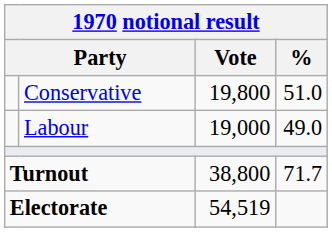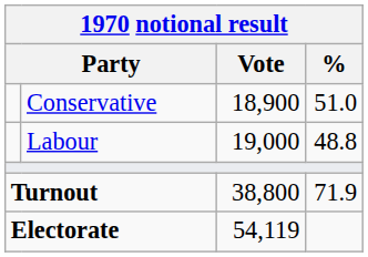Conservative | Vote: 19,800 -> 18,900
Labour | %: 49.0 -> 48.8
Turnout | %: 71.7 -> 71.9
Electorate | Vote: 54,519 -> 54,119
